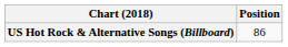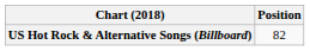US Hot Rock & Alternative Songs (Billboard) | Position: 86 -> 82
